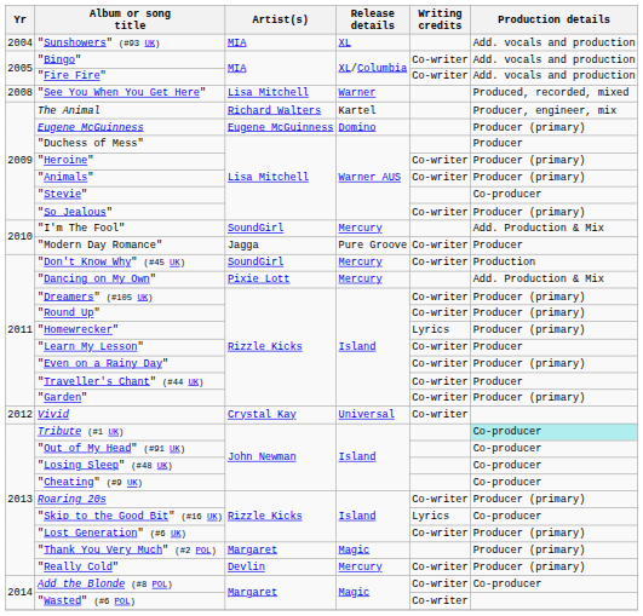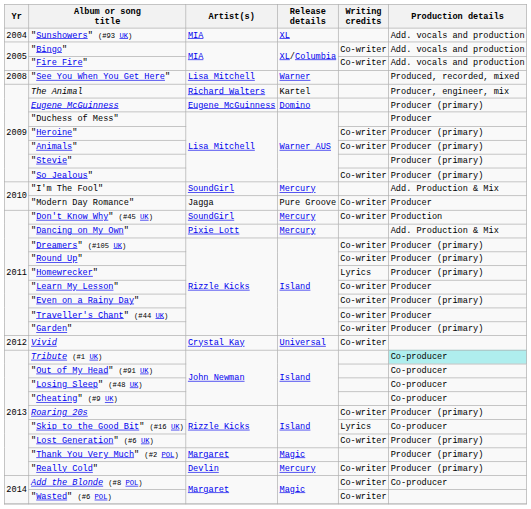"Stevie" | Production details: Co-producer -> Producer (primary)
